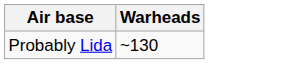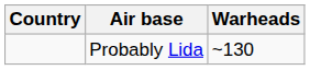+ column: Country
